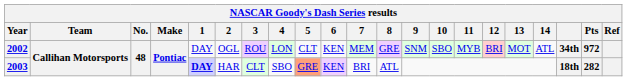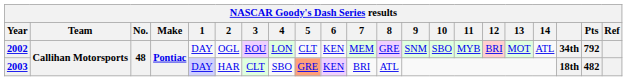2002 | Pts: 972 -> 792
2003 | 1: bold -> normal
2003 | Pts: 282 -> 482
